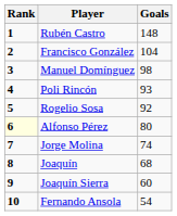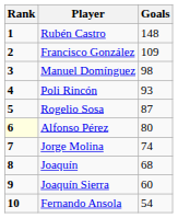Francisco González | Goals: 104 -> 109
Rogelio Sosa | Goals: 92 -> 87
